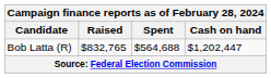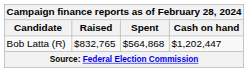Bob Latta (R) | Spent: $564,688 -> $564,868
